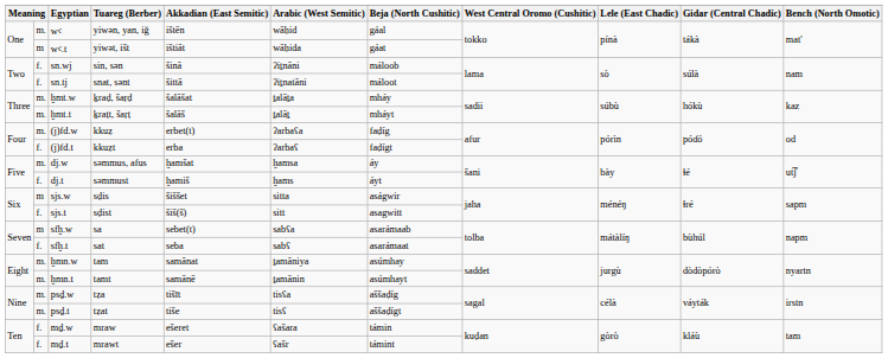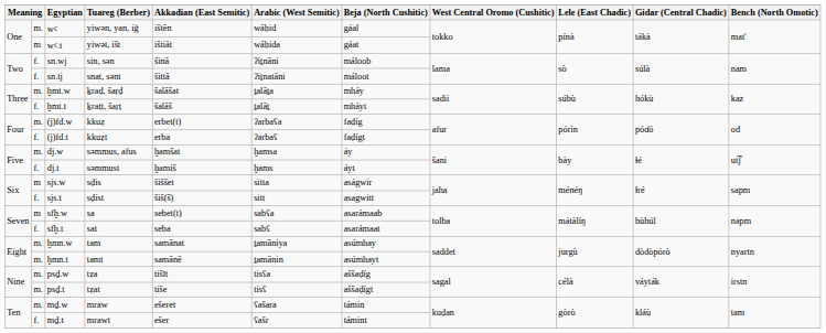ḫmt.t | column 2: m. -> f.
mḏ.w | column 2: f. -> m.
